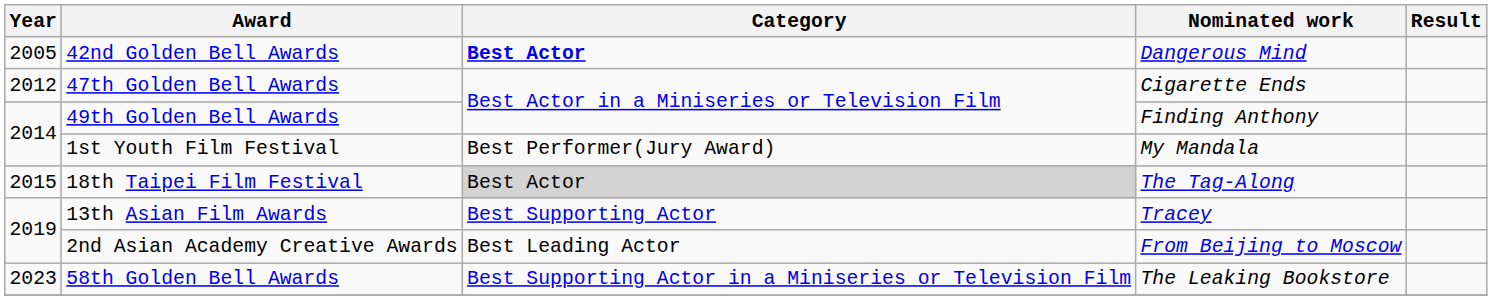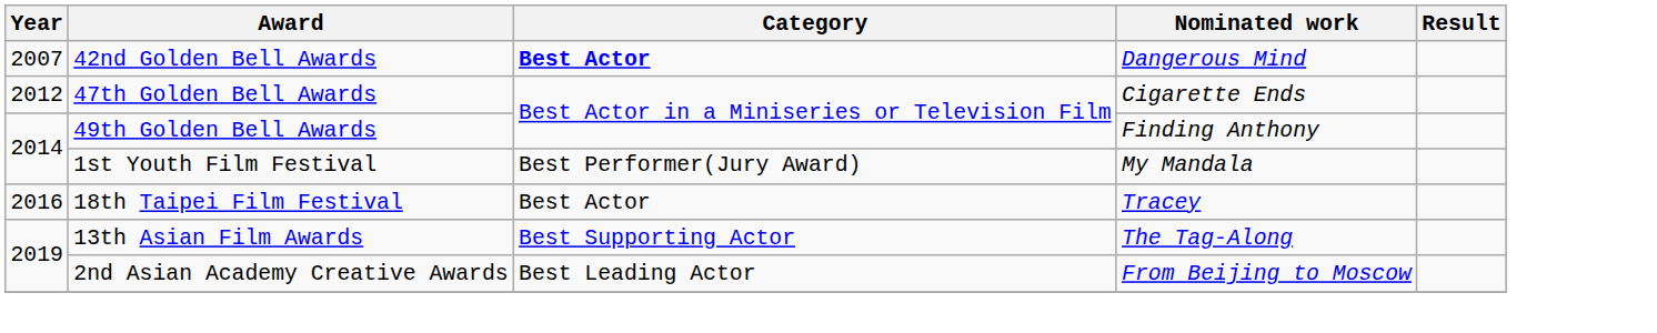42nd Golden Bell Awards | Year: 2005 -> 2007
18th Taipei Film Festival | Year: 2015 -> 2016
18th Taipei Film Festival | Category: lightgrey background -> no background
18th Taipei Film Festival | Nominated work: The Tag-Along -> Tracey
13th Asian Film Awards | Nominated work: Tracey -> The Tag-Along
- row: 2023 | 58th Golden Bell Awards | Best Supporting Actor in a Miniseries or Television Film | The Leaking Bookstore
